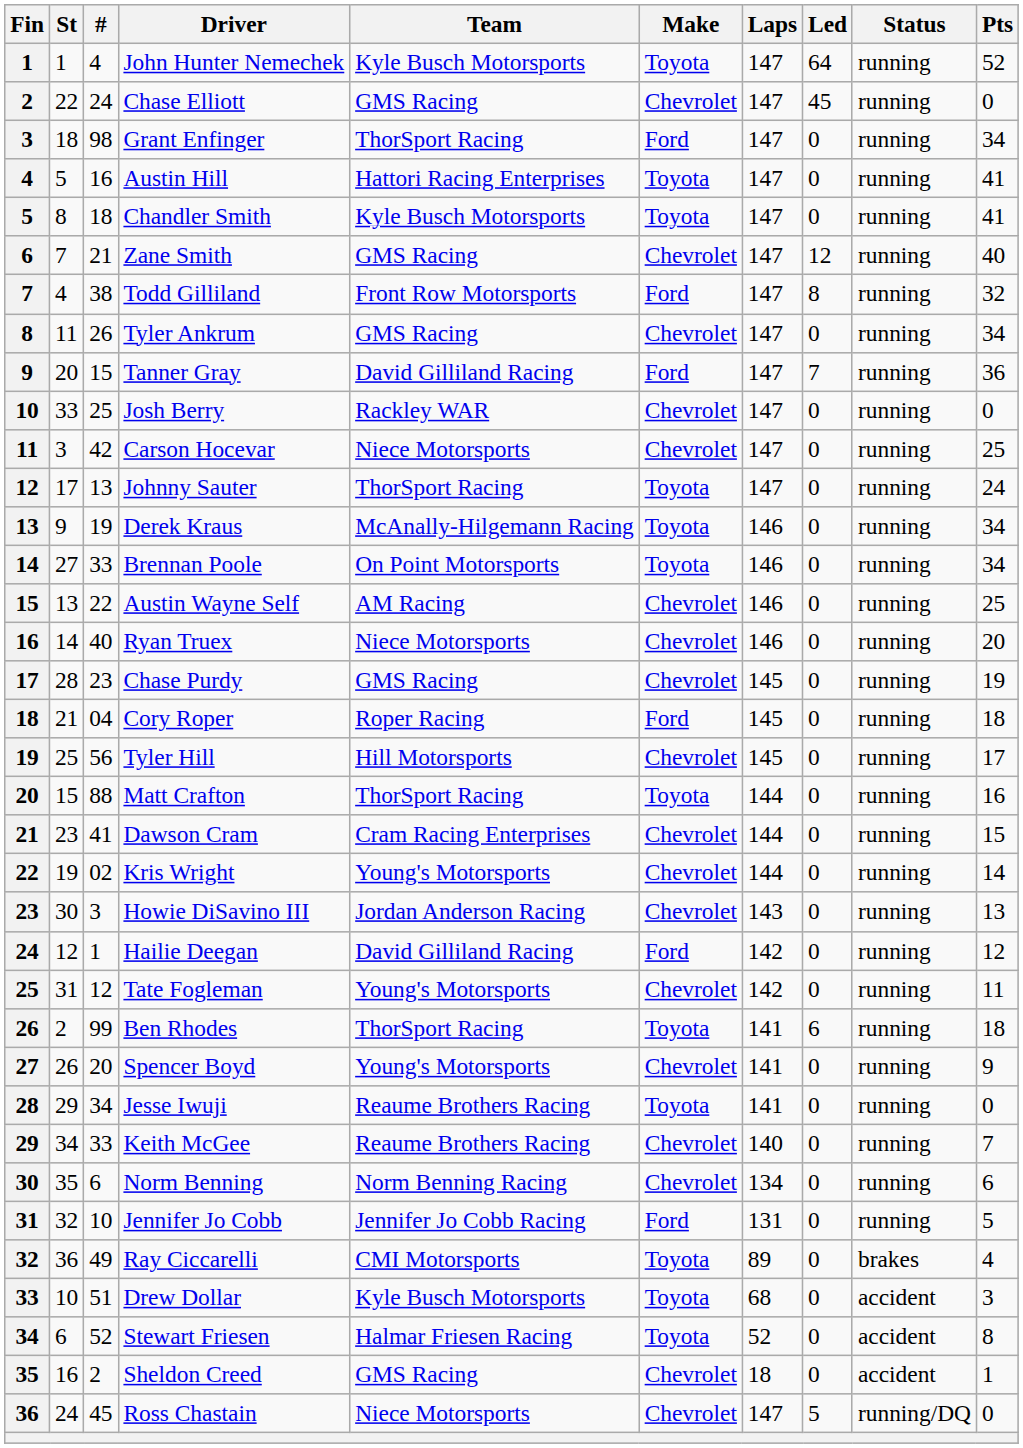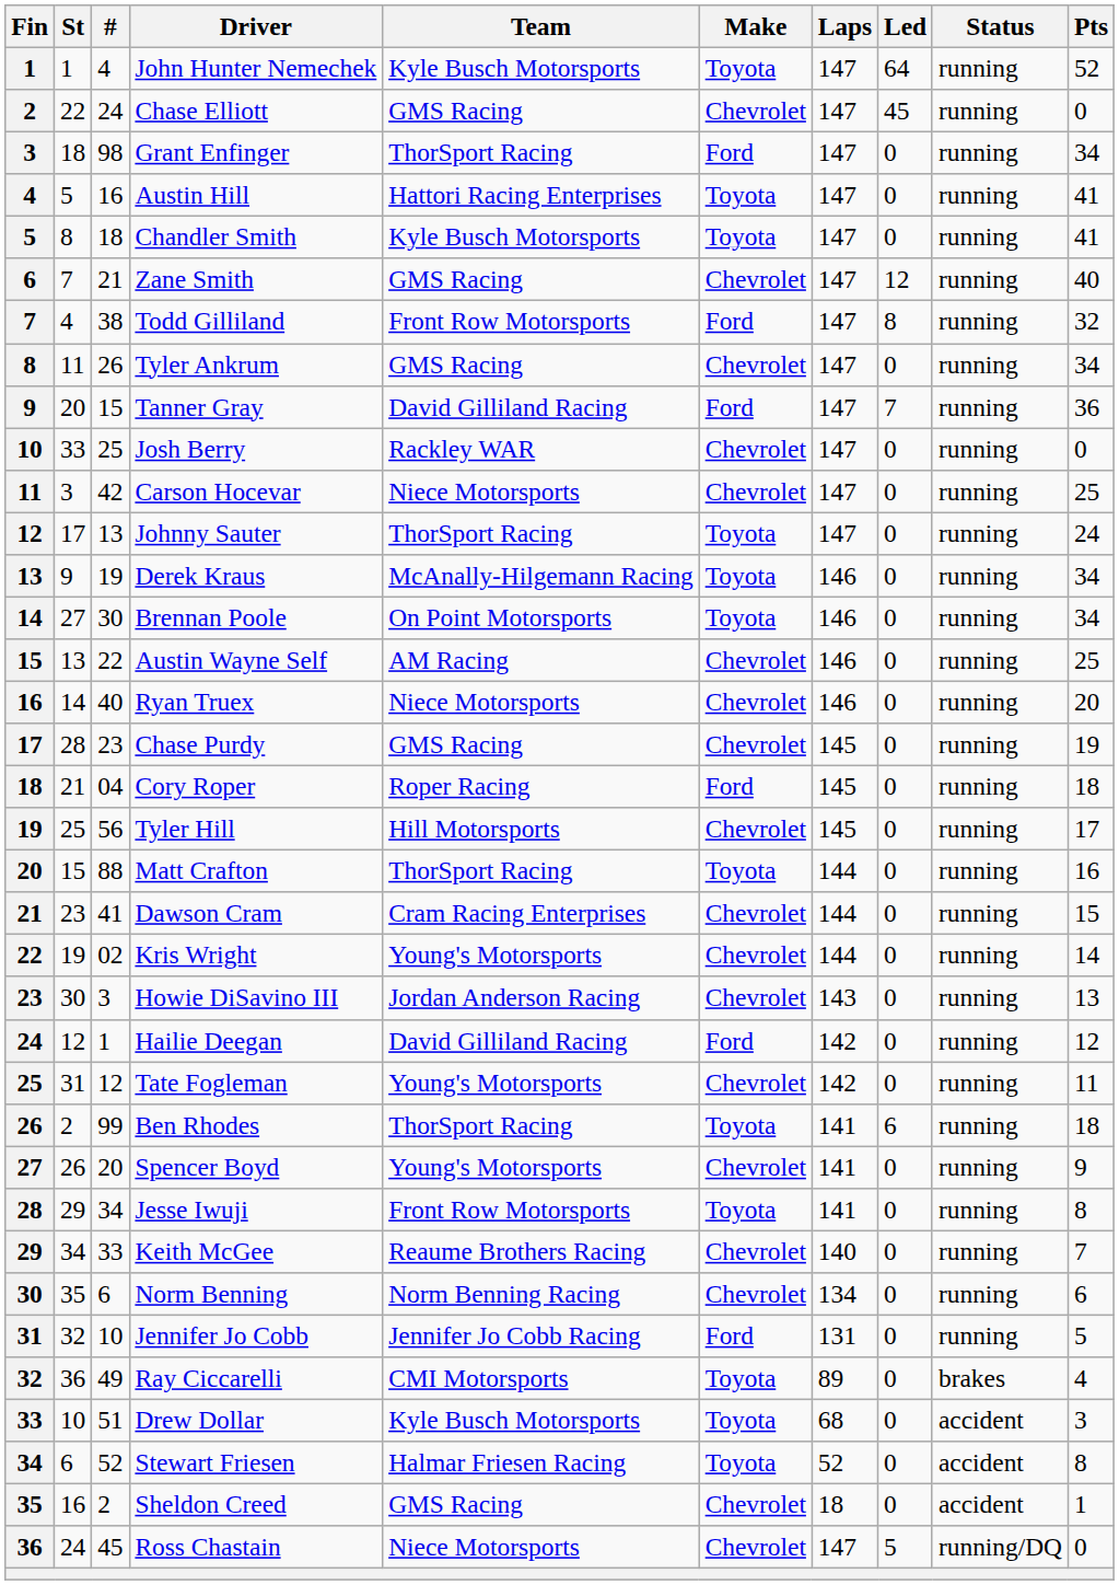Brennan Poole | #: 33 -> 30
Jesse Iwuji | Team: Reaume Brothers Racing -> Front Row Motorsports
Jesse Iwuji | Pts: 0 -> 8
